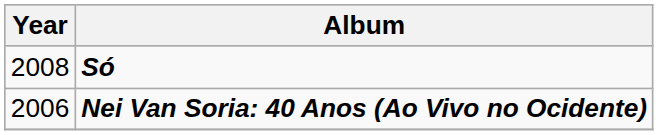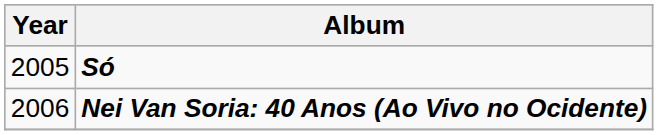Só | Year: 2008 -> 2005
